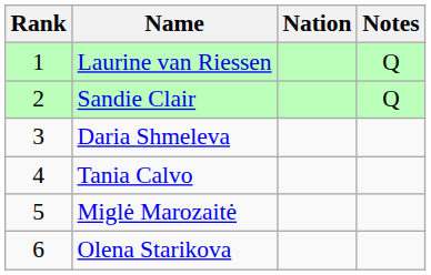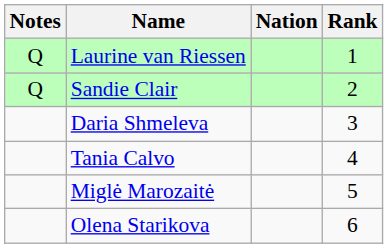columns swapped: Rank <-> Notes
